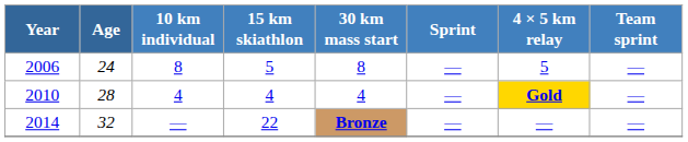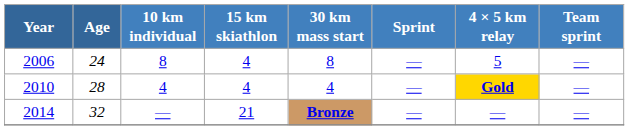2006 | 15 km skiathlon: 5 -> 4
2014 | 15 km skiathlon: 22 -> 21
